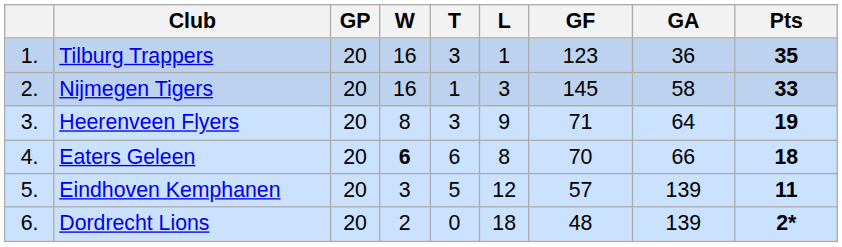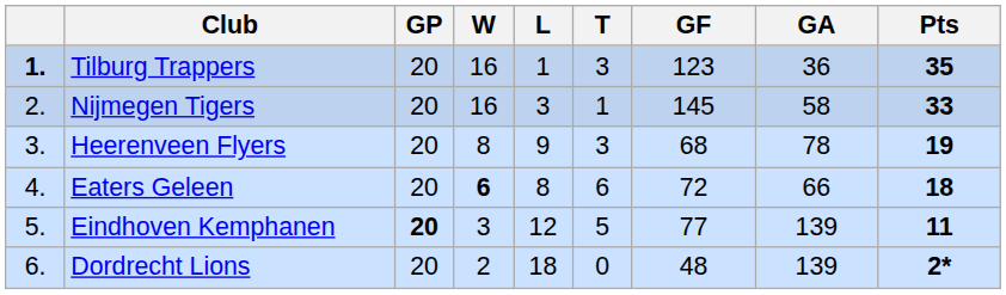columns swapped: T <-> L
Tilburg Trappers | column 1: normal -> bold
Heerenveen Flyers | GF: 71 -> 68
Heerenveen Flyers | GA: 64 -> 78
Eaters Geleen | GF: 70 -> 72
Eindhoven Kemphanen | GP: normal -> bold
Eindhoven Kemphanen | GF: 57 -> 77
